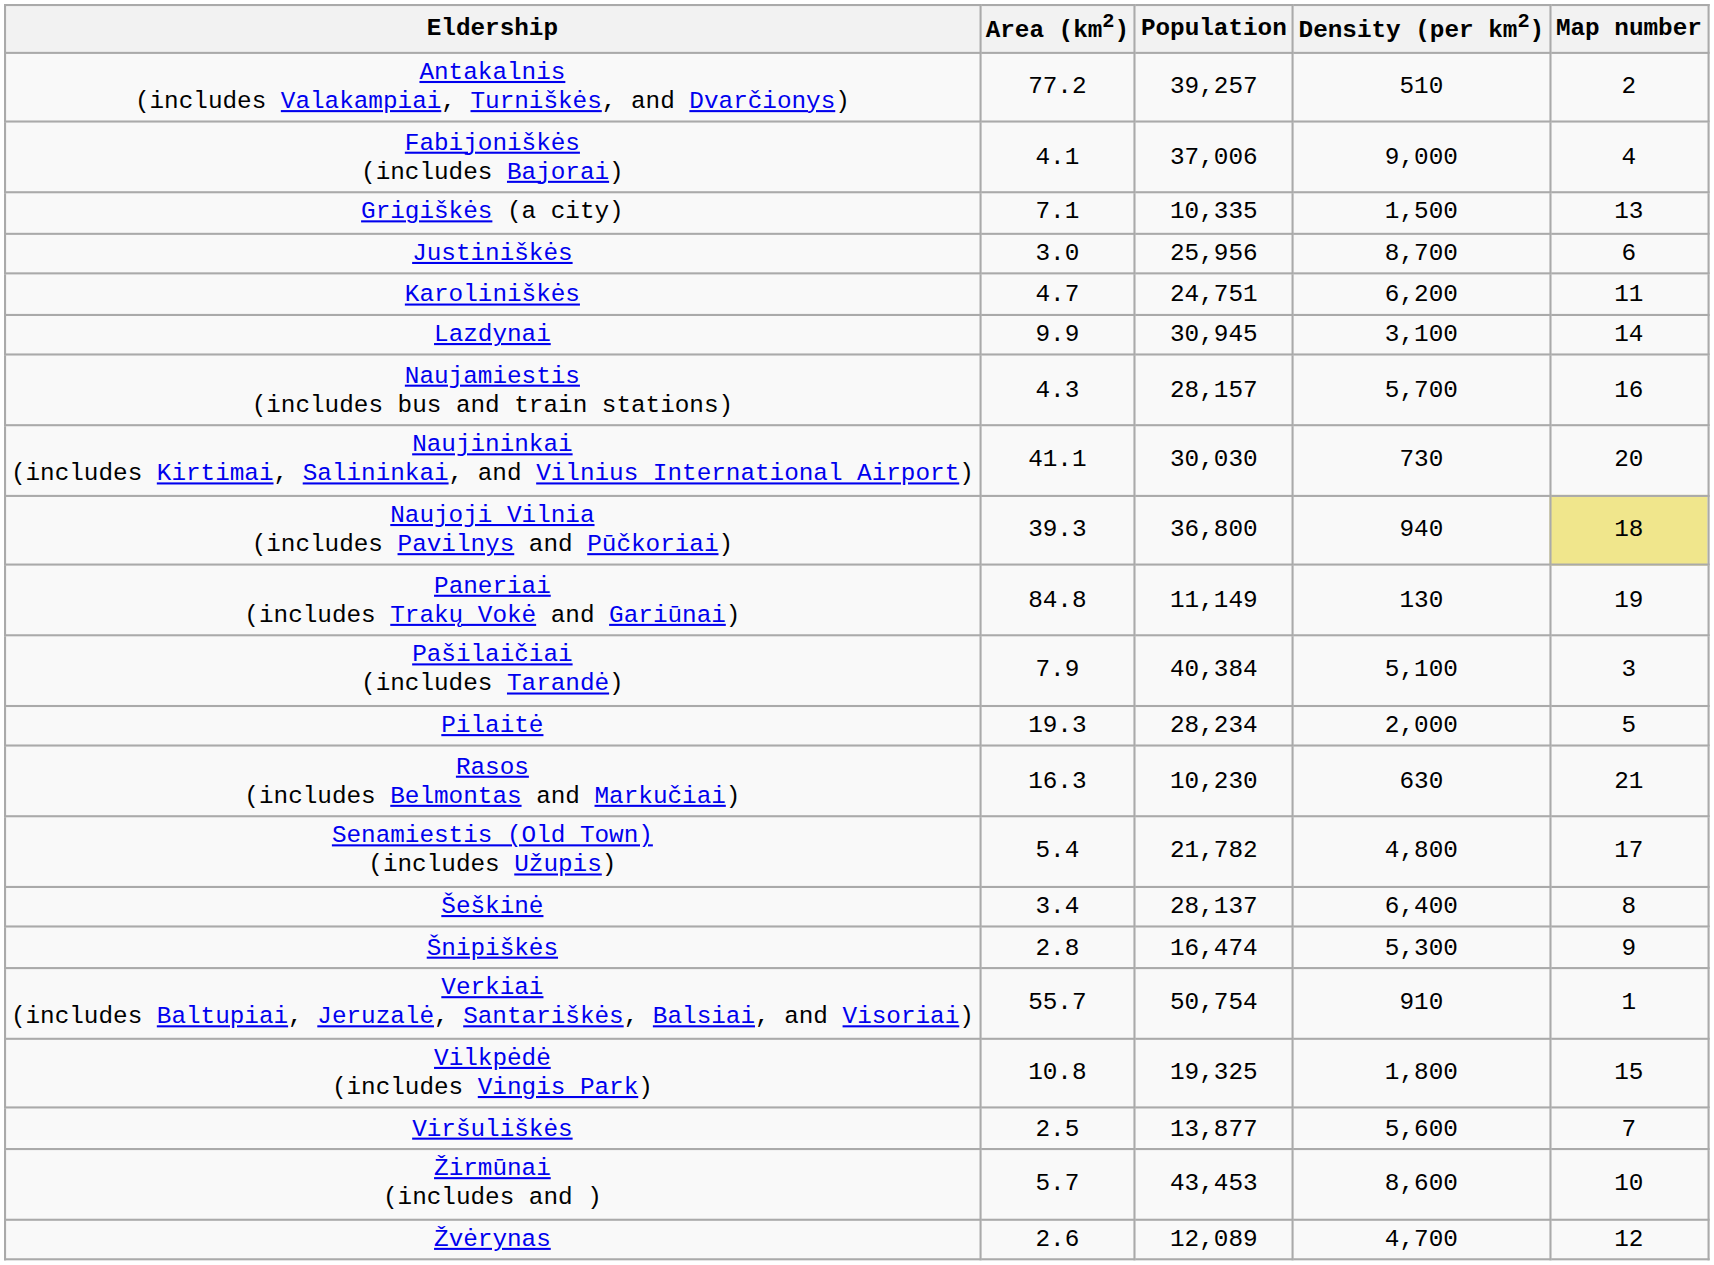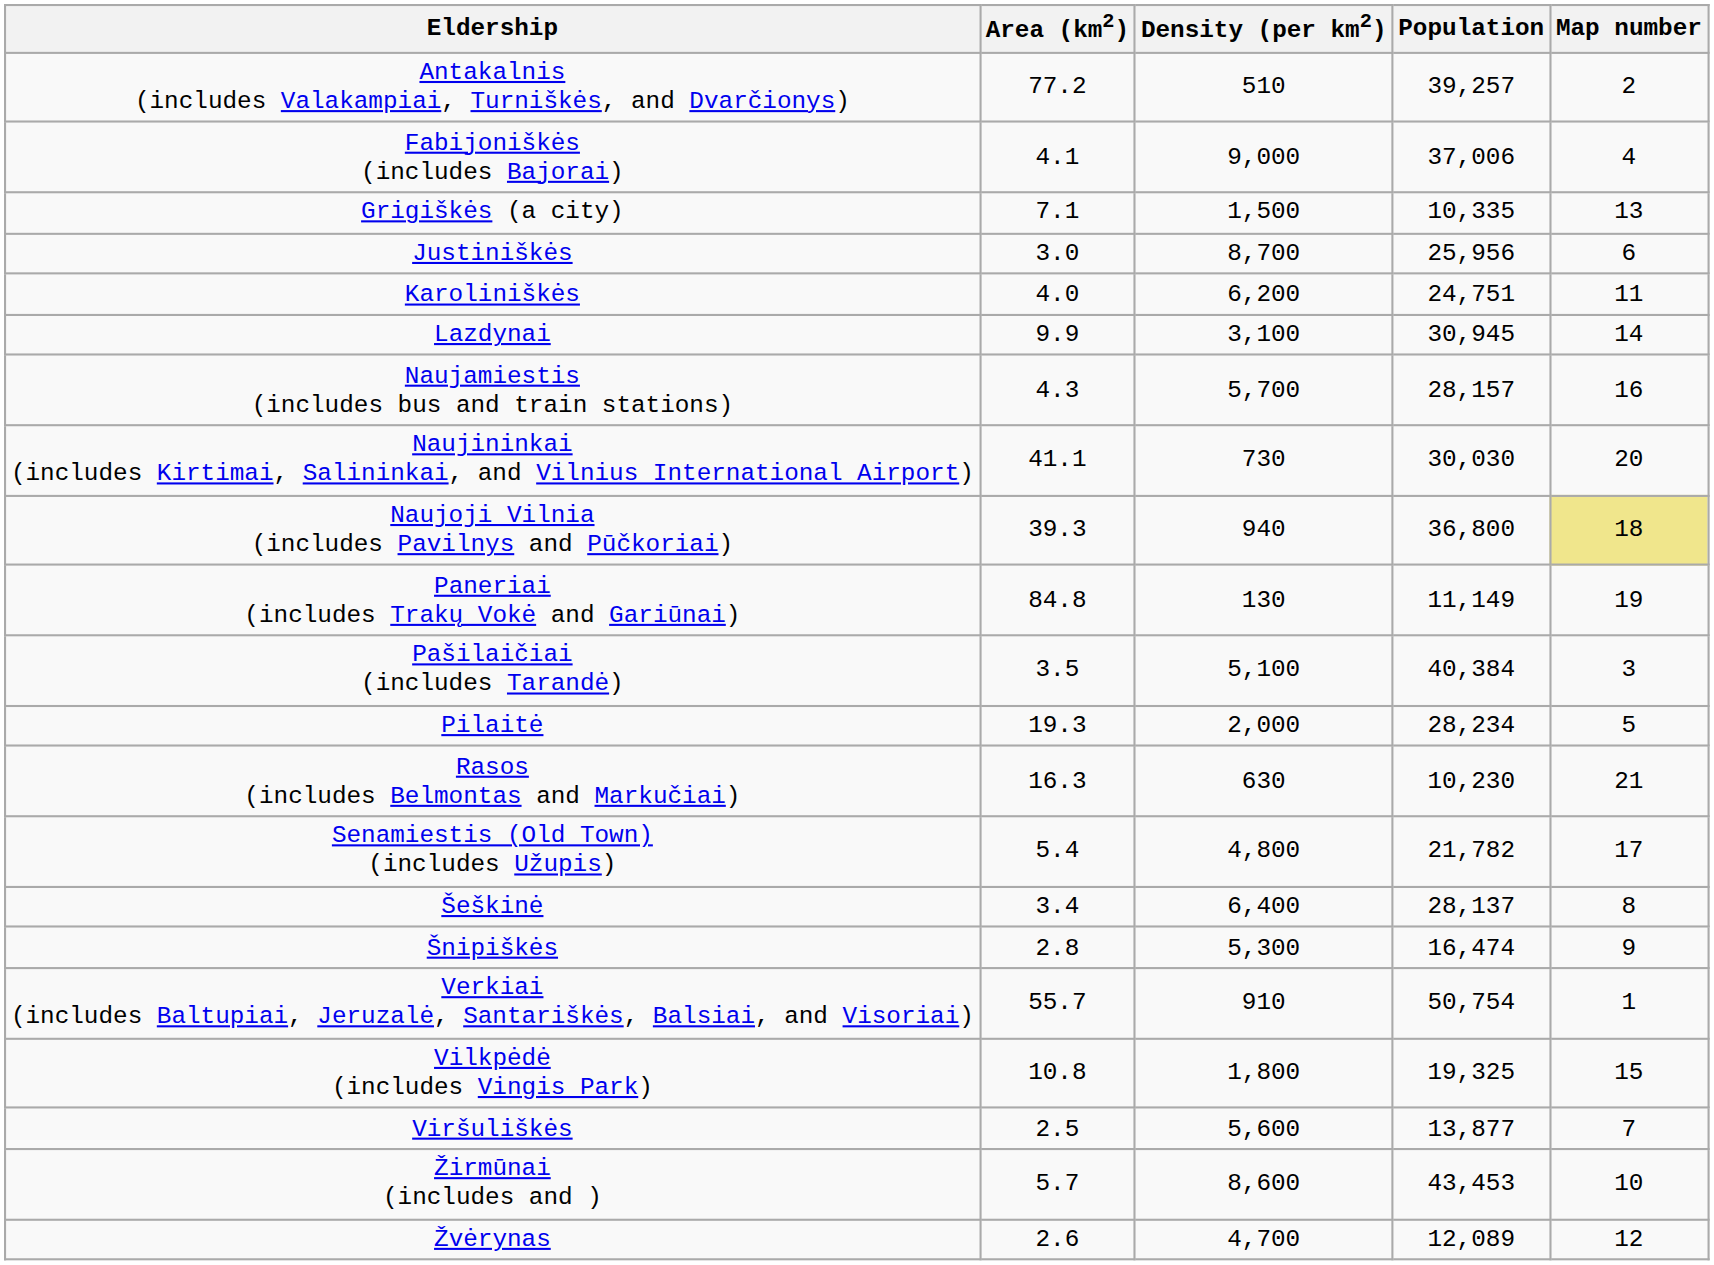columns swapped: Population <-> Density (per km2)
Karoliniškės | Area (km2): 4.7 -> 4.0
Pašilaičiai (includes Tarandė) | Area (km2): 7.9 -> 3.5
